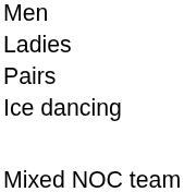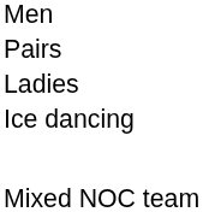rows swapped: Ladies <-> Pairs
